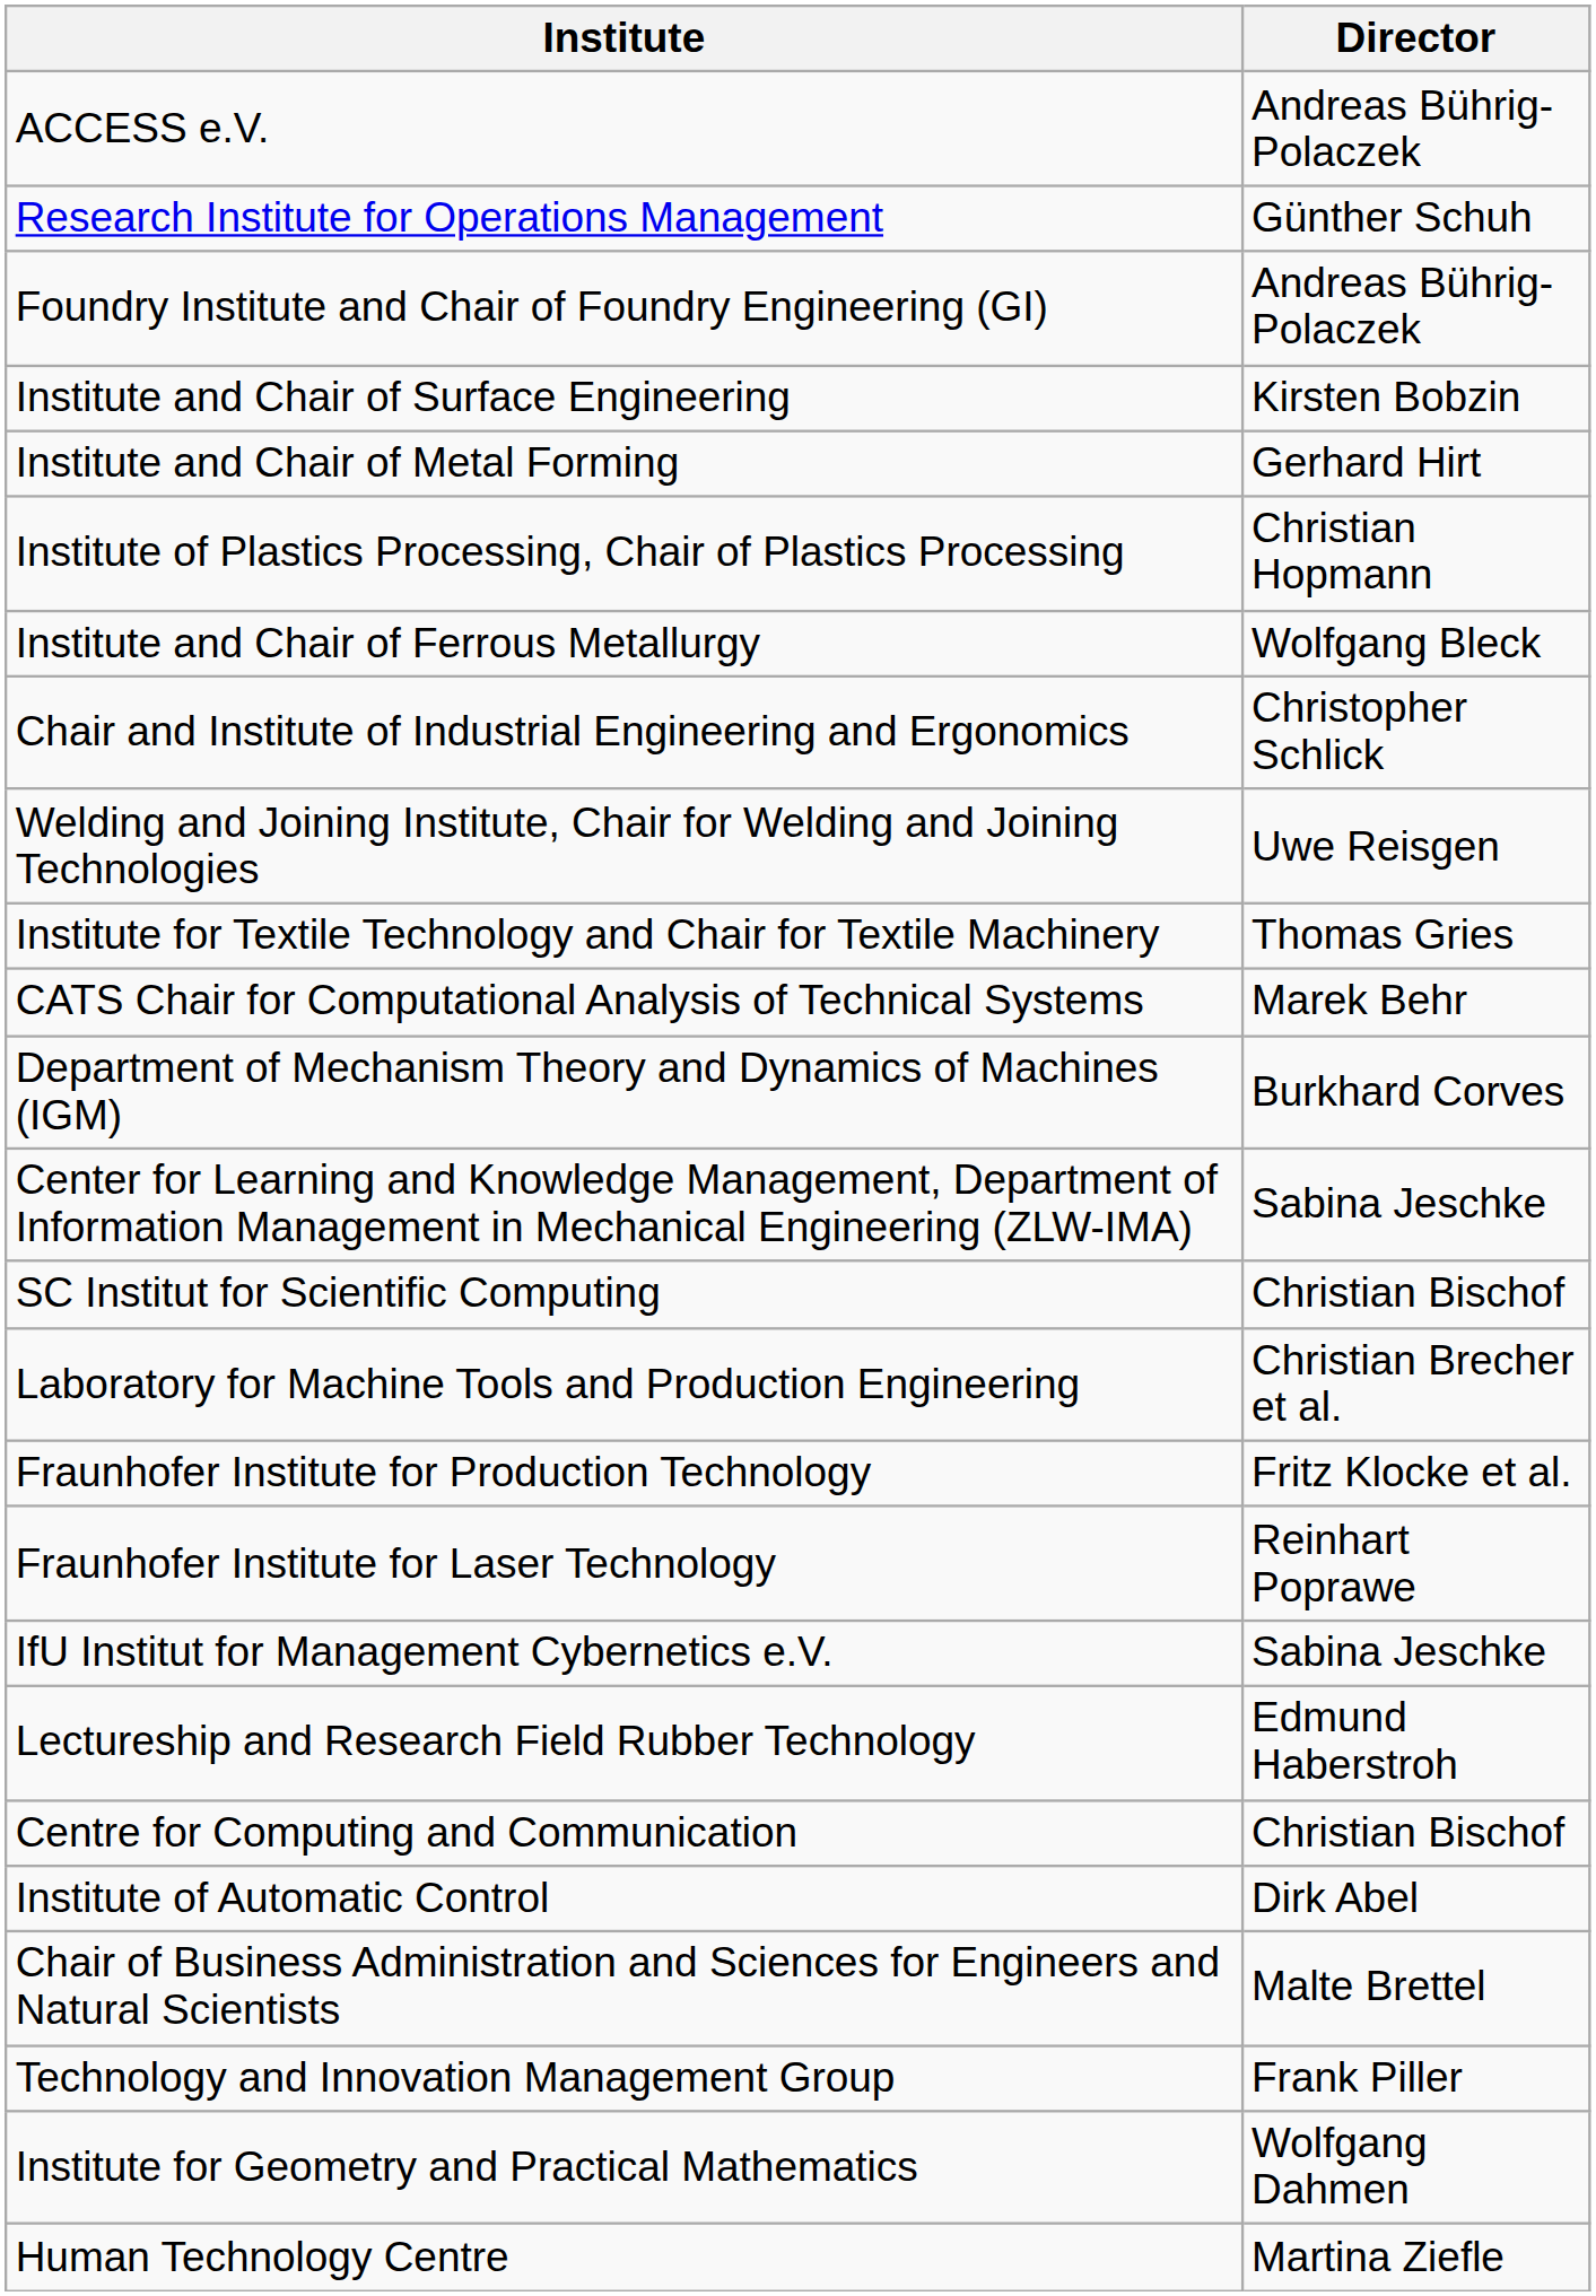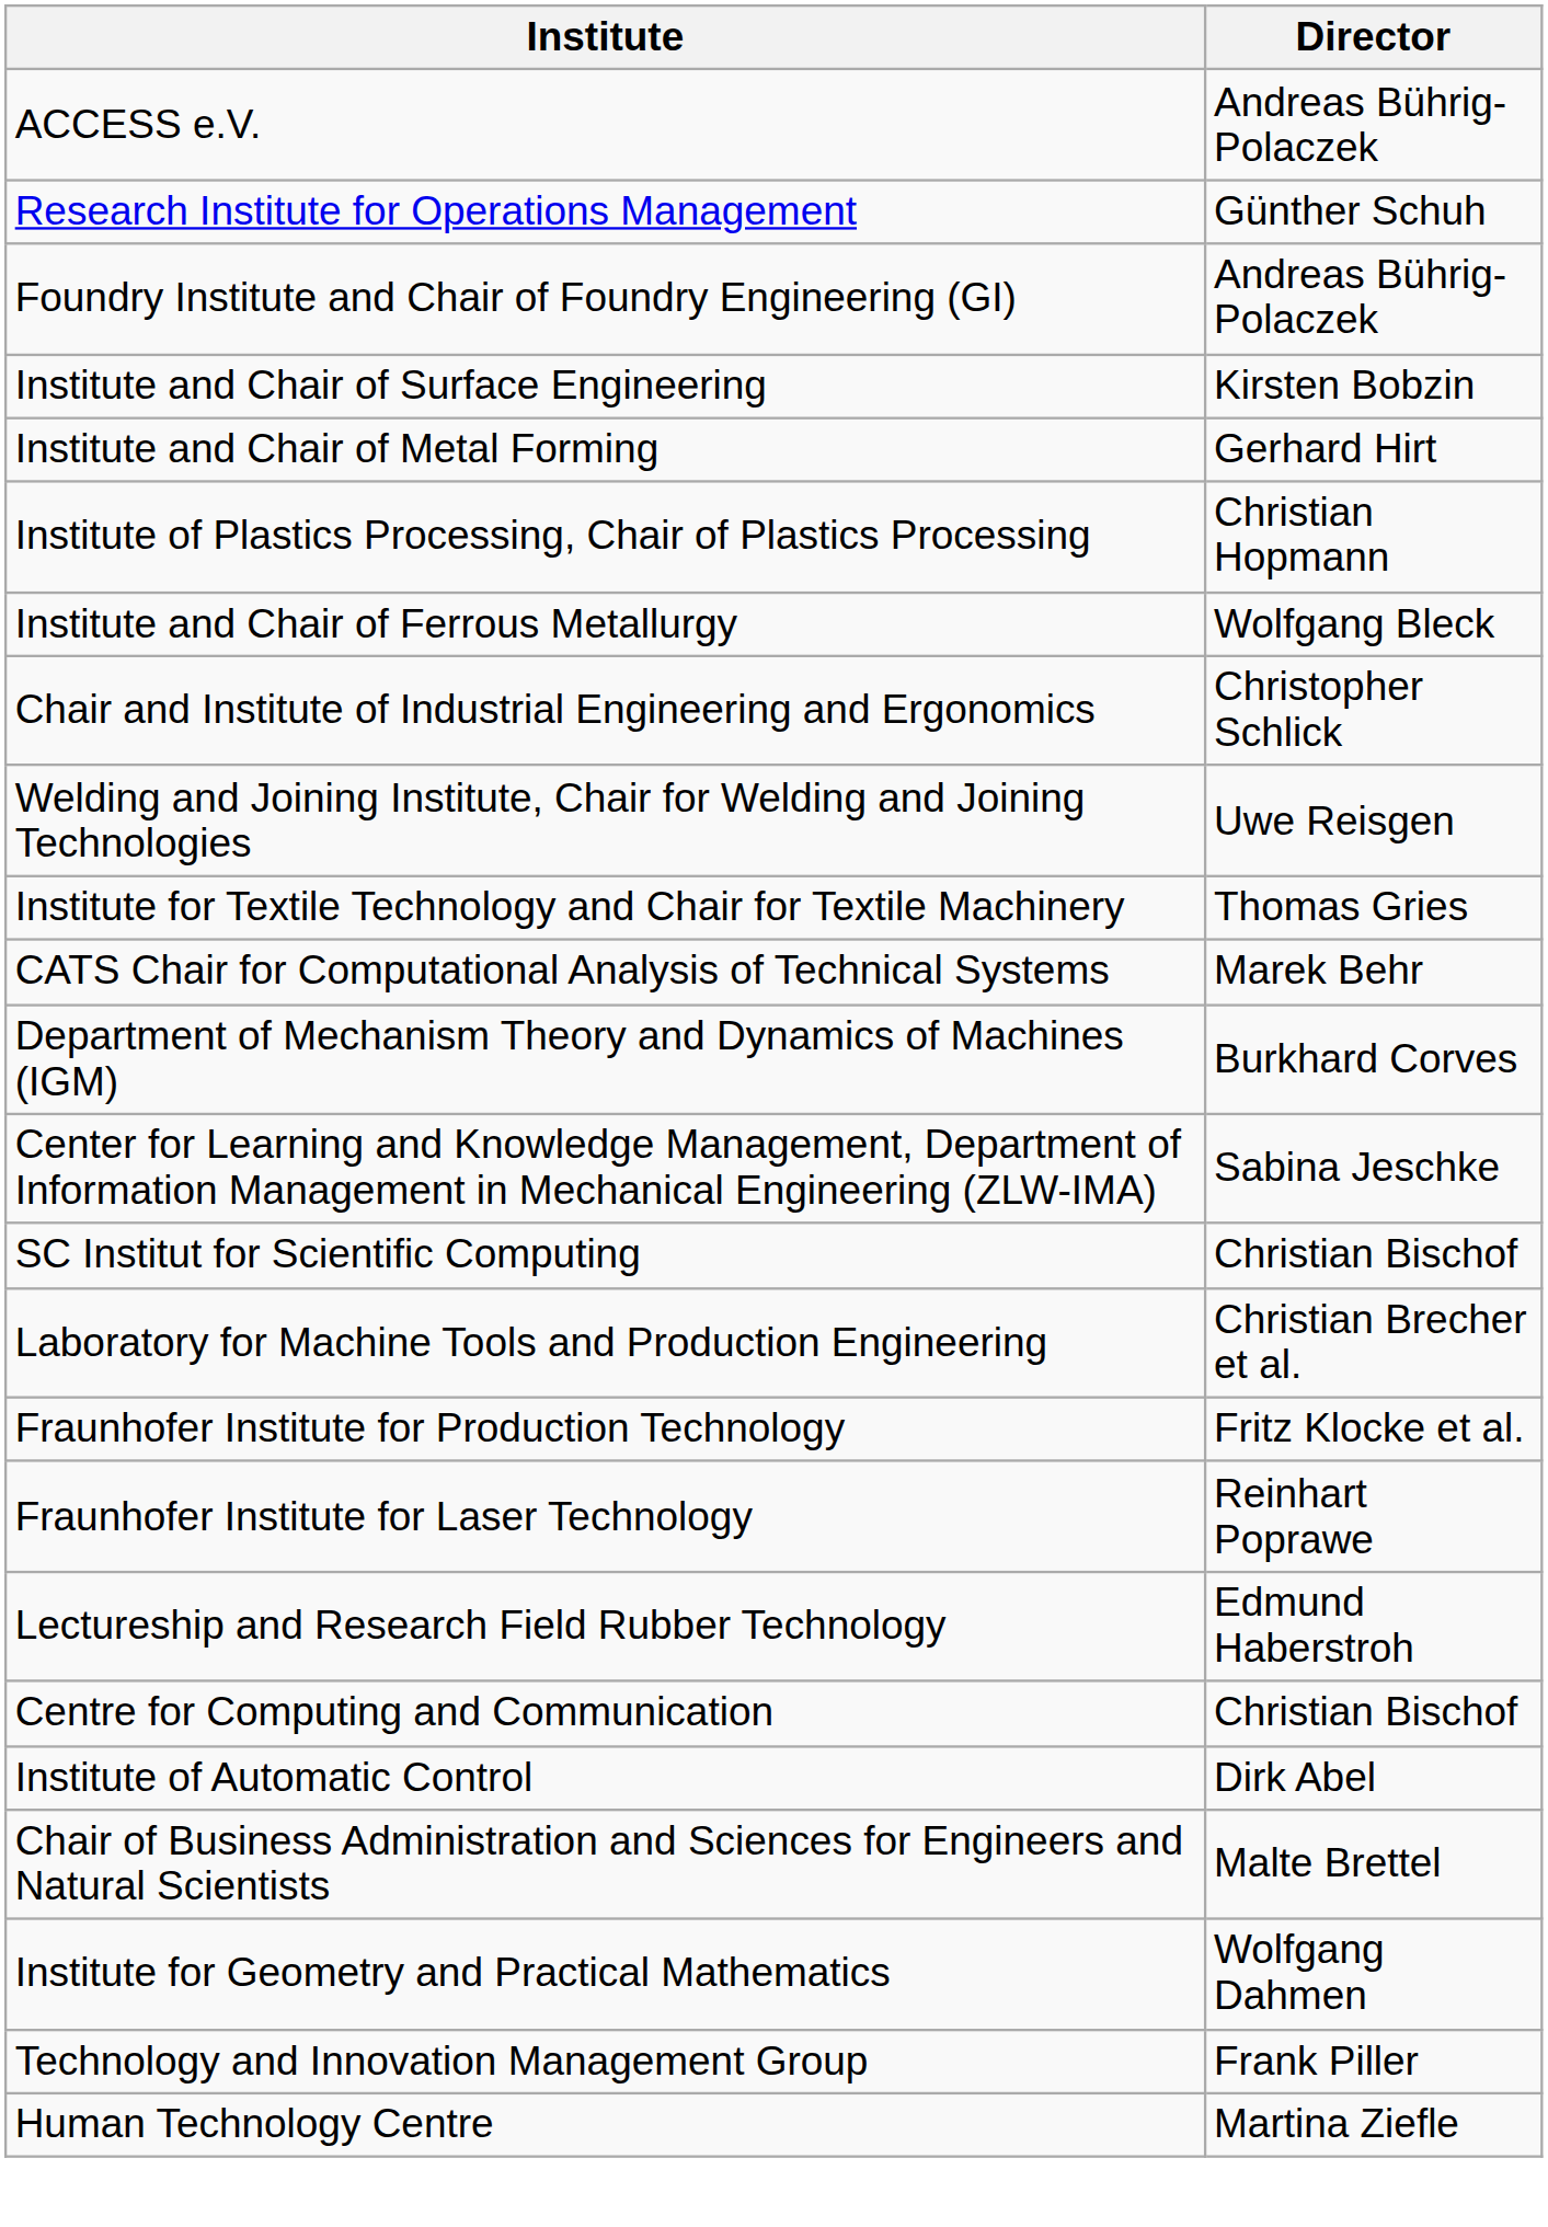- row: IfU Institut for Management Cybernetics e.V. | Sabina Jeschke
rows swapped: Institute for Geometry and Practical Mathematics <-> Technology and Innovation Management Group
